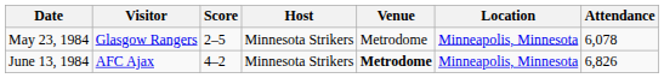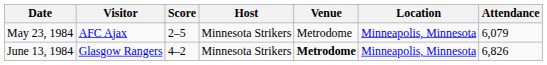May 23, 1984 | Visitor: Glasgow Rangers -> AFC Ajax
May 23, 1984 | Attendance: 6,078 -> 6,079
June 13, 1984 | Visitor: AFC Ajax -> Glasgow Rangers
